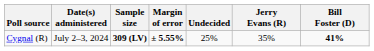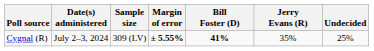columns swapped: Bill Foster (D) <-> Undecided
Cygnal (R) | Sample size: bold -> normal
